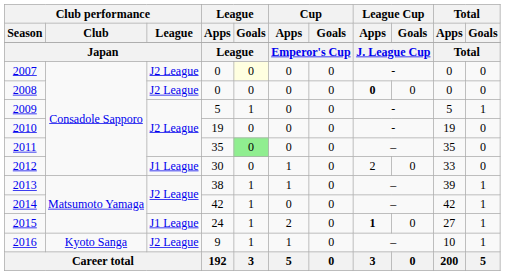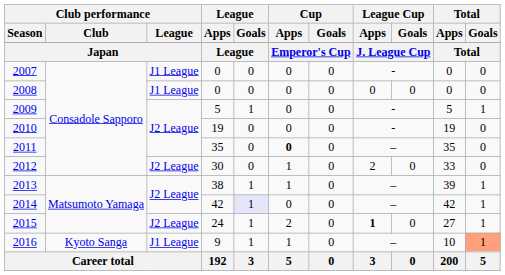2007 | Club performance / League: J2 League -> J1 League
2007 | League / Goals: lightyellow background -> no background
2008 | Club performance / League: J2 League -> J1 League
2008 | League Cup / Apps: bold -> normal
2011 | League / Goals: lightgreen background -> no background
2011 | Cup / Apps: normal -> bold
2012 | Club performance / League: J1 League -> J2 League
2014 | League / Goals: no background -> lavender background
2015 | Club performance / League: J1 League -> J2 League
2016 | Club performance / League: J2 League -> J1 League
2016 | Total / Goals: no background -> lightsalmon background
